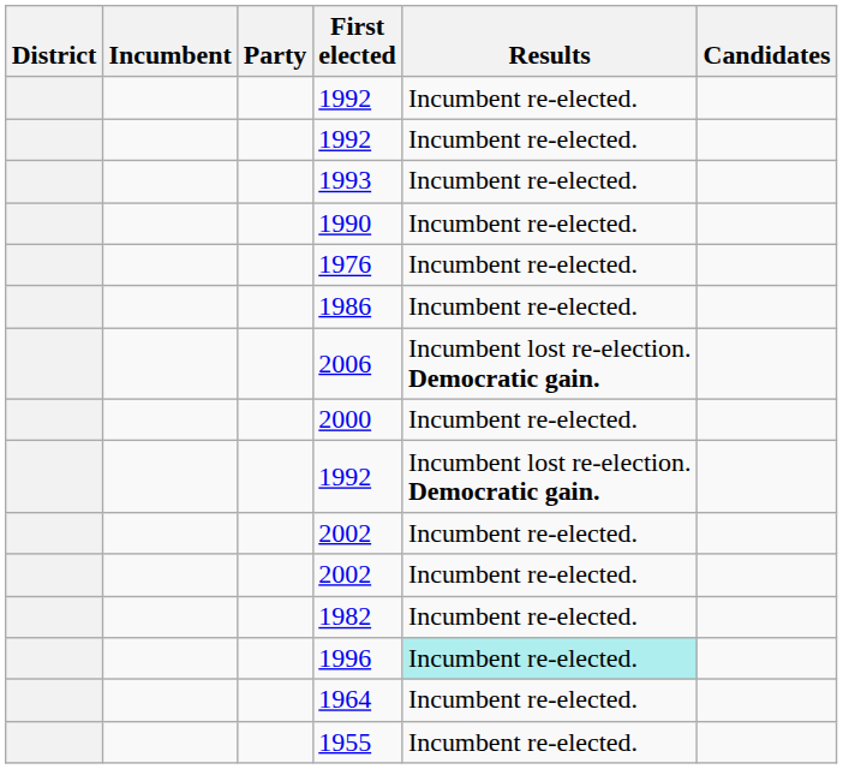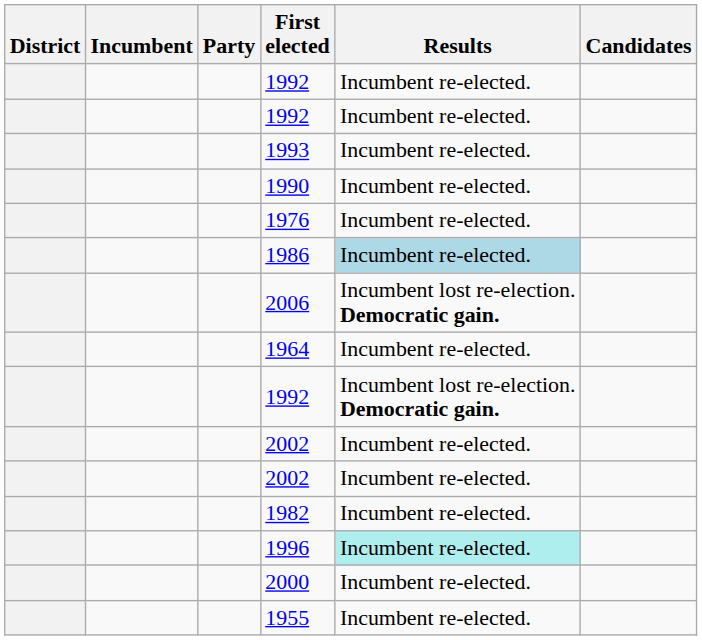1986 | Results: no background -> lightblue background
rows swapped: 2000 <-> 1964
